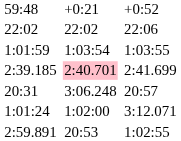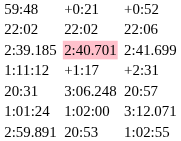- row: 1:01:59 | 1:03:54 | 1:03:55
+ row: 1:11:12 | +1:17 | +2:31
